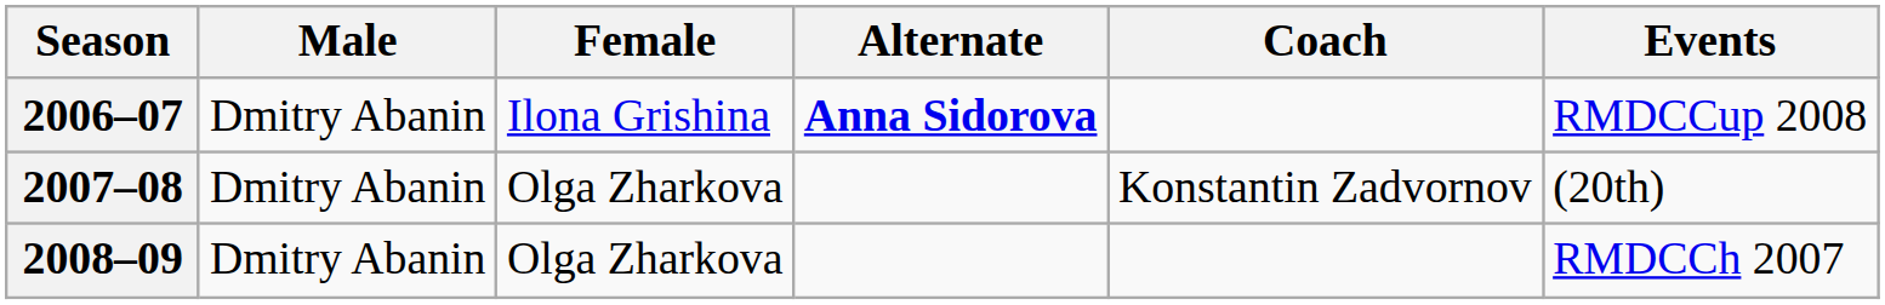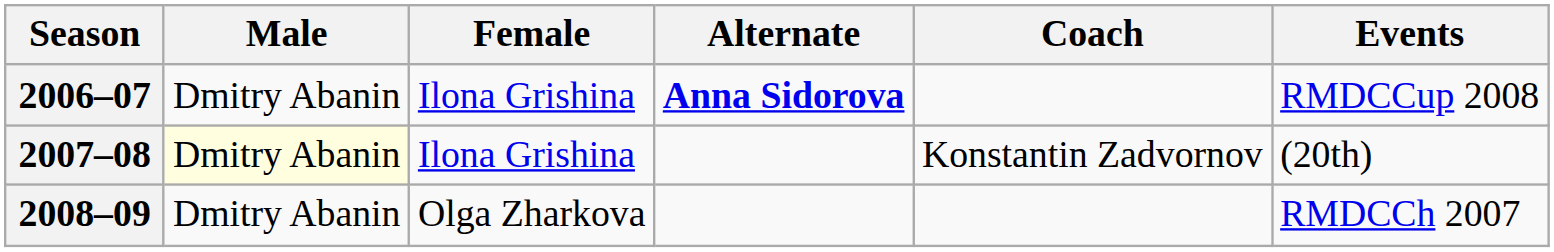2007–08 | Male: no background -> lightyellow background
2007–08 | Female: Olga Zharkova -> Ilona Grishina
